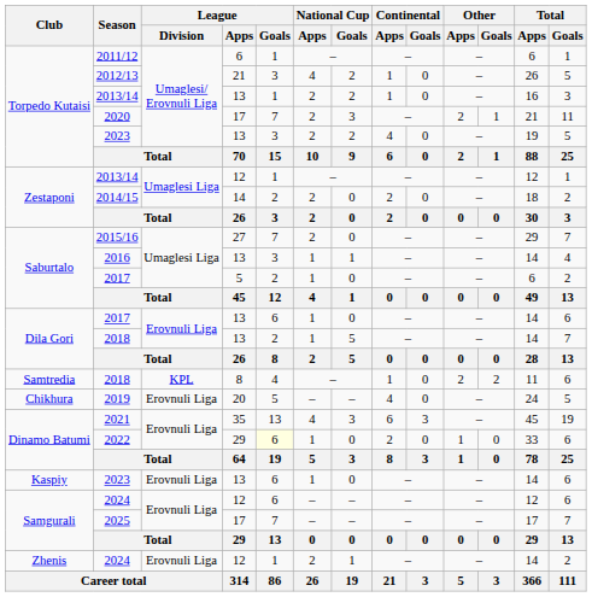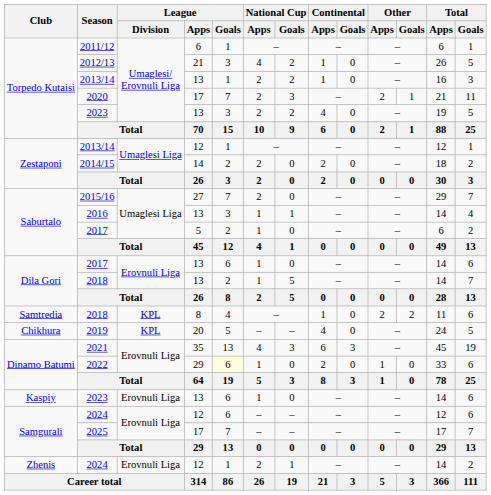2019 | League / Division: Erovnuli Liga -> KPL
